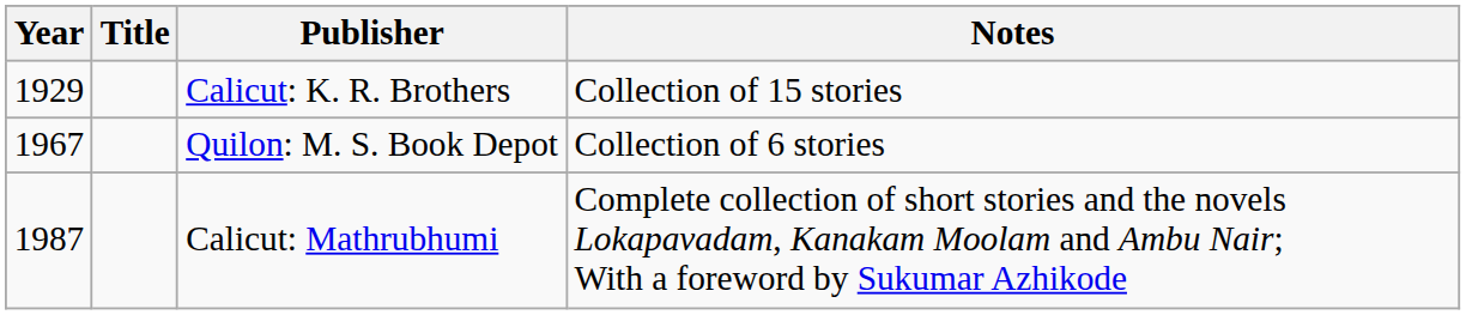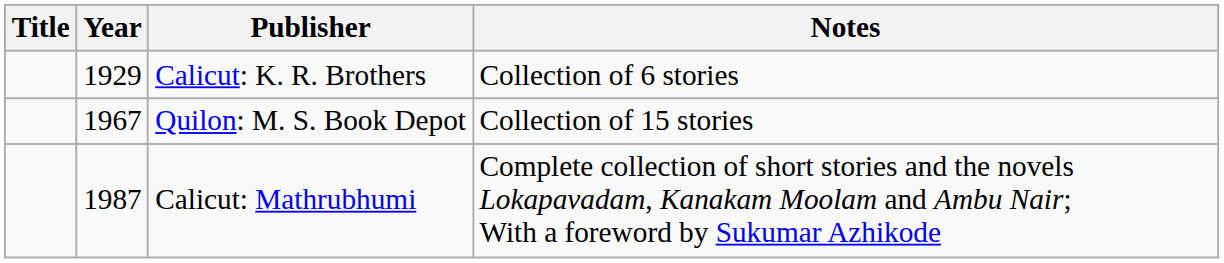columns swapped: Year <-> Title
Calicut: K. R. Brothers | Notes: Collection of 15 stories -> Collection of 6 stories
Quilon: M. S. Book Depot | Notes: Collection of 6 stories -> Collection of 15 stories
